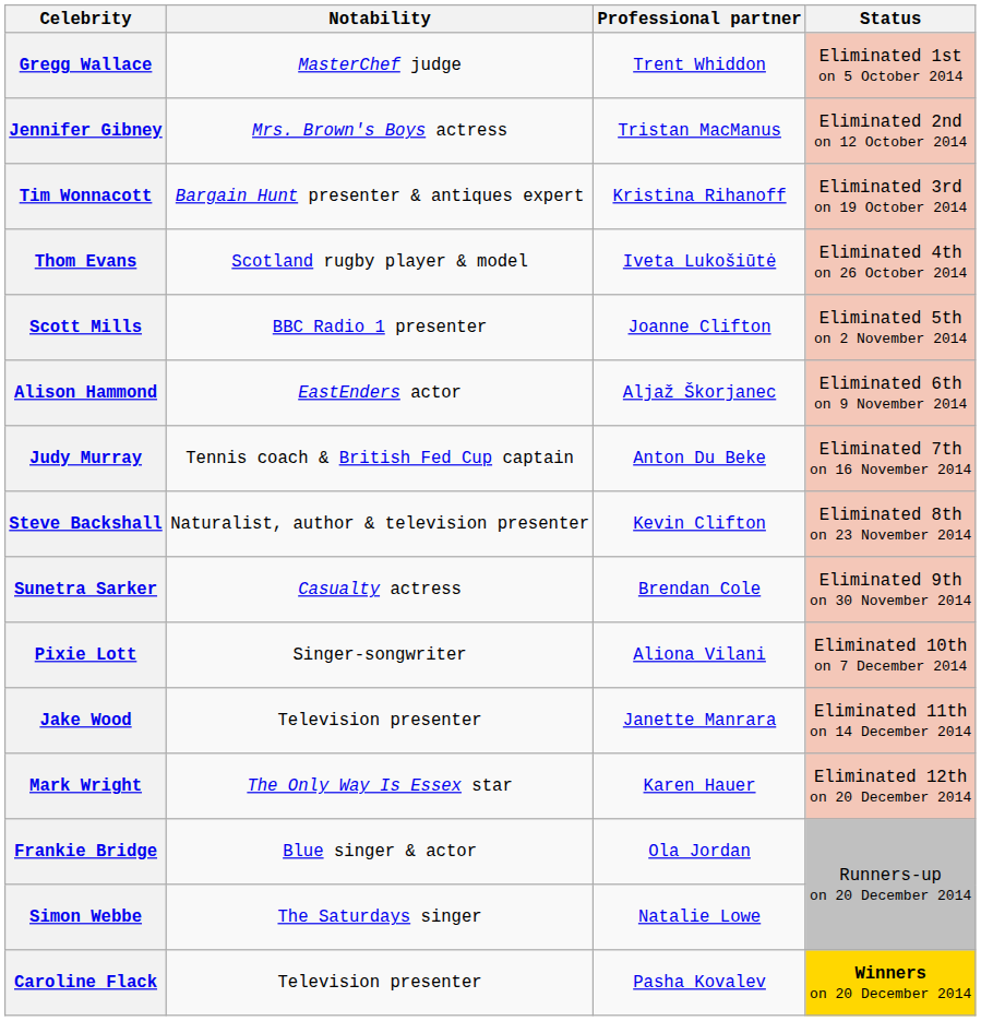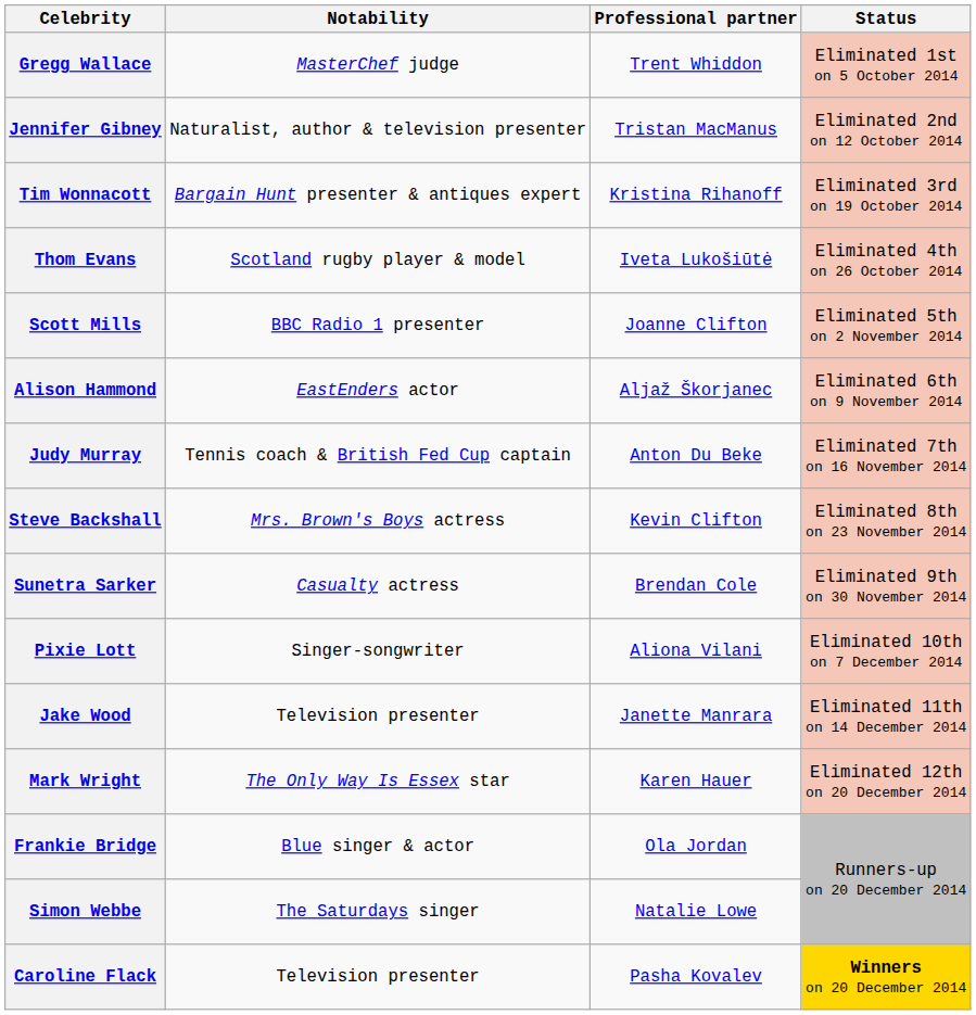Jennifer Gibney | Notability: Mrs. Brown's Boys actress -> Naturalist, author & television presenter
Steve Backshall | Notability: Naturalist, author & television presenter -> Mrs. Brown's Boys actress
